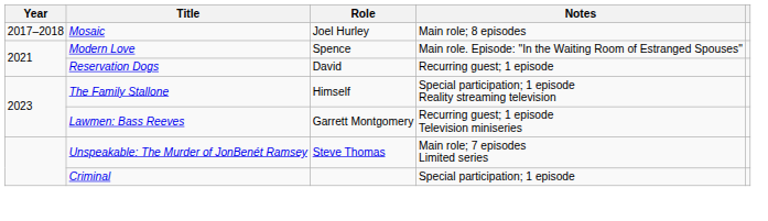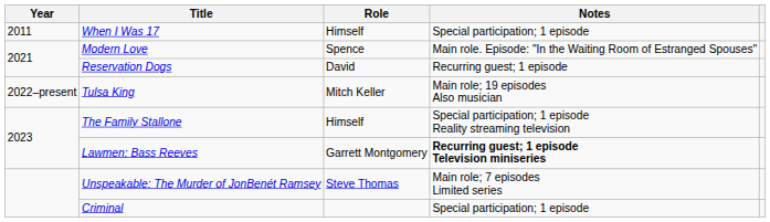+ row: 2011 | When I Was 17 | Himself | Special participation; 1 episode
- row: 2017–2018 | Mosaic | Joel Hurley | Main role; 8 episodes
+ row: 2022–present | Tulsa King | Mitch Keller | Main role; 19 episodes Also musician
Lawmen: Bass Reeves | Notes: normal -> bold
